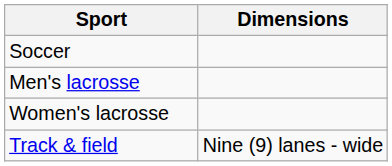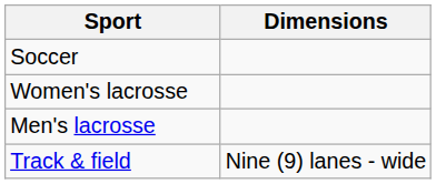rows swapped: Men's lacrosse <-> Women's lacrosse
